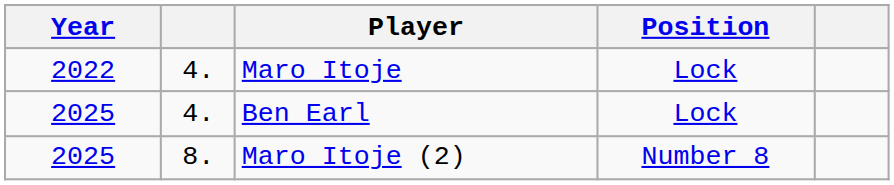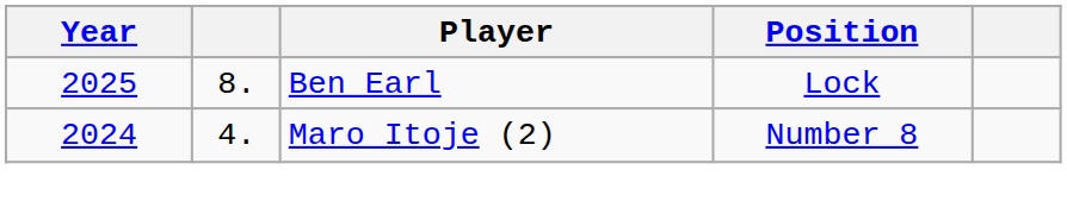- row: 2022 | 4. | Maro Itoje | Lock
Ben Earl | column 2: 4. -> 8.
Maro Itoje (2) | Year: 2025 -> 2024
Maro Itoje (2) | column 2: 8. -> 4.
